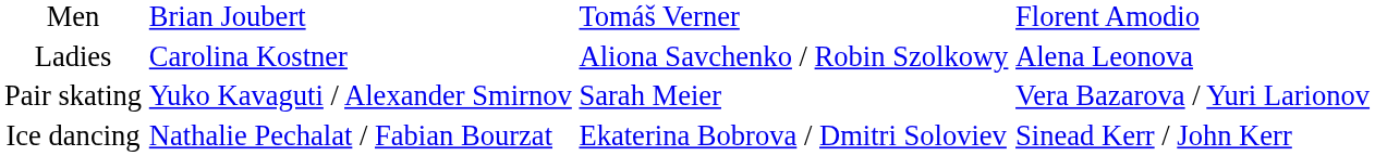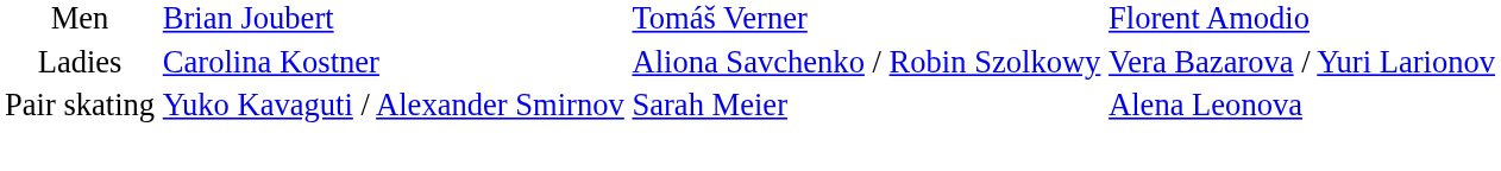Ladies | column 4: Alena Leonova -> Vera Bazarova / Yuri Larionov
Pair skating | column 4: Vera Bazarova / Yuri Larionov -> Alena Leonova
- row: Ice dancing | Nathalie Pechalat / Fabian Bourzat | Ekaterina Bobrova / Dmitri Soloviev | Sinead Kerr / John Kerr
